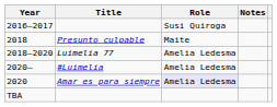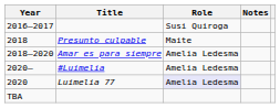2018–2020 | Title: Luimelia 77 -> Amar es para siempre
2020 | Title: Amar es para siempre -> Luimelia 77
